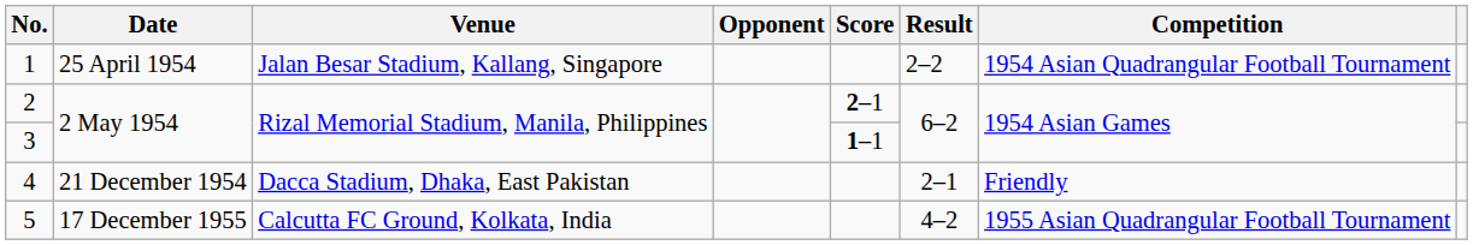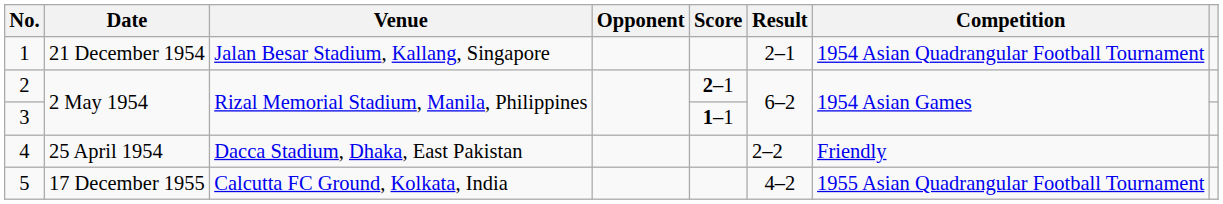1 | Date: 25 April 1954 -> 21 December 1954
1 | Result: 2–2 -> 2–1
4 | Date: 21 December 1954 -> 25 April 1954
4 | Result: 2–1 -> 2–2
